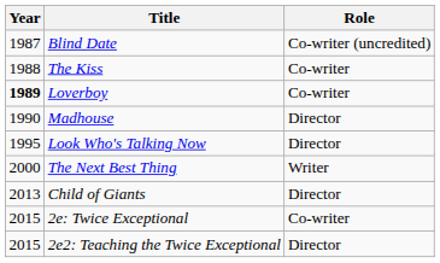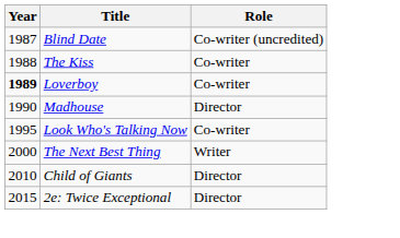Look Who's Talking Now | Role: Director -> Co-writer
Child of Giants | Year: 2013 -> 2010
2e: Twice Exceptional | Role: Co-writer -> Director
- row: 2015 | 2e2: Teaching the Twice Exceptional | Director
